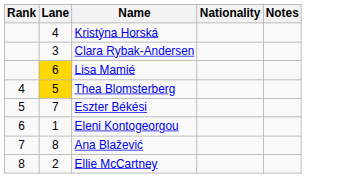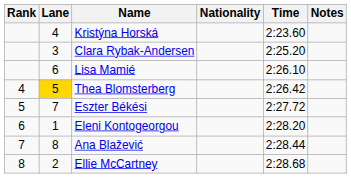+ column: Time | 2:23.60 | 2:25.20 | 2:26.10 | 2:26.42 | 2:27.72 | 2:28.20 | 2:28.44 | 2:28.68
Lisa Mamié | Lane: gold background -> no background
